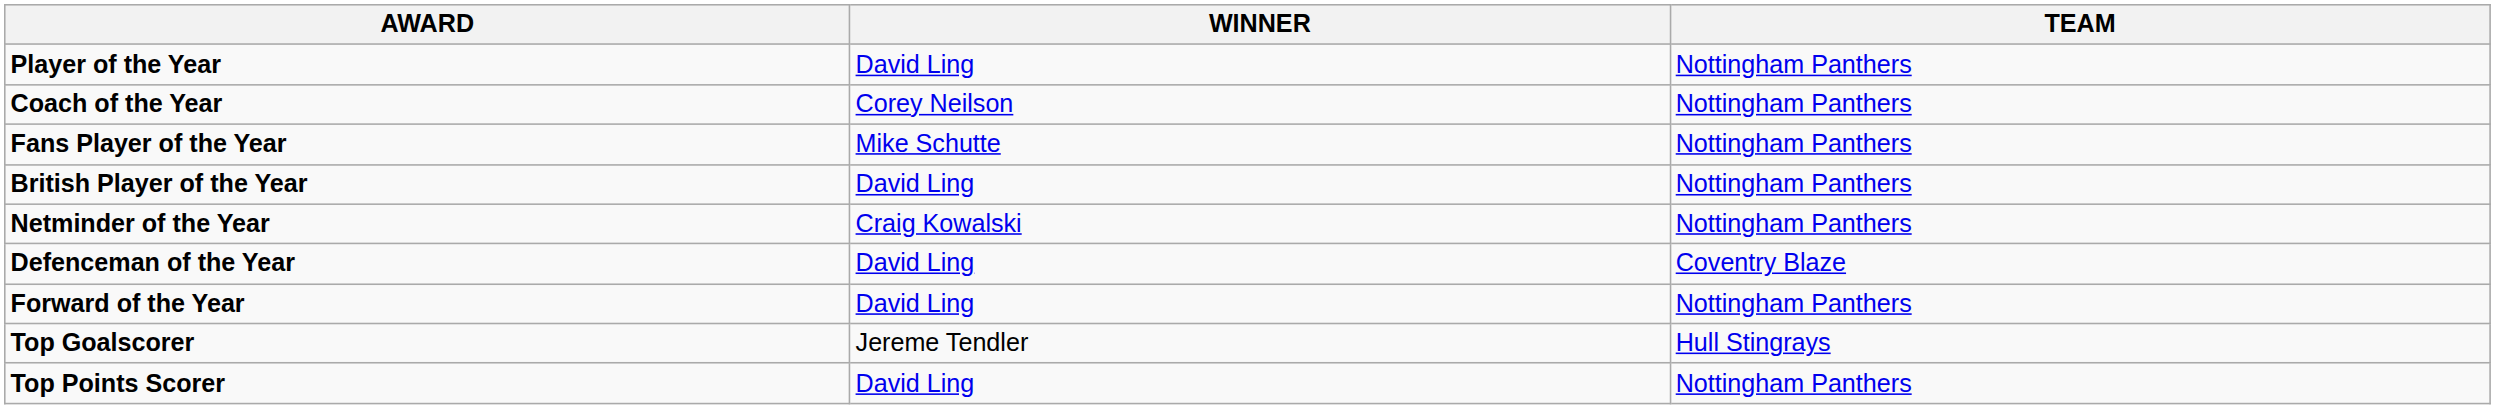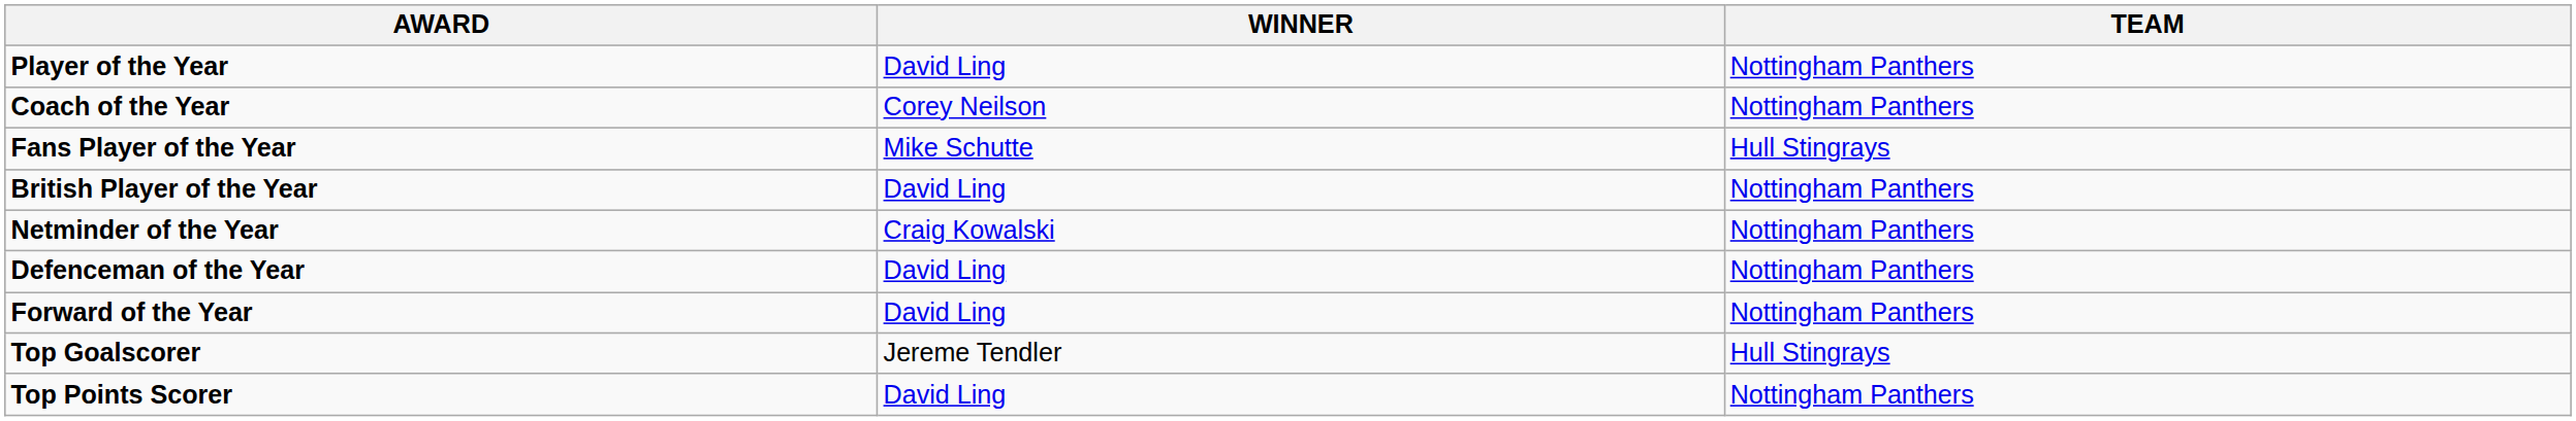Fans Player of the Year | TEAM: Nottingham Panthers -> Hull Stingrays
Defenceman of the Year | TEAM: Coventry Blaze -> Nottingham Panthers
